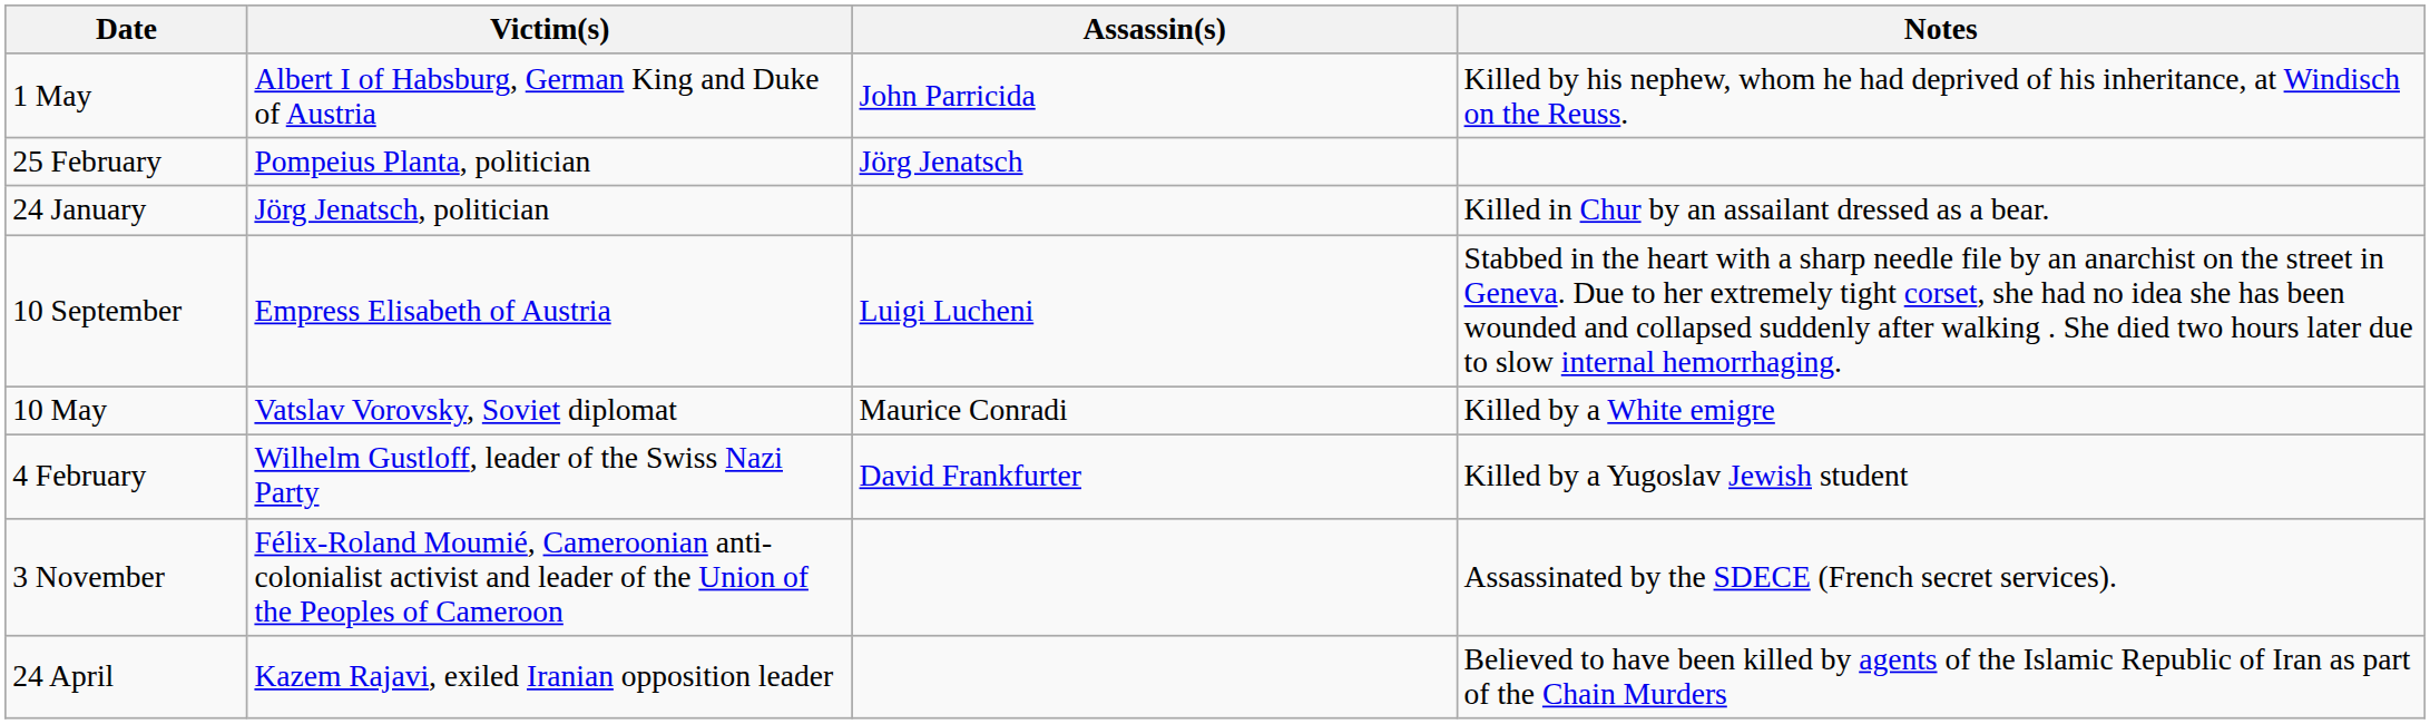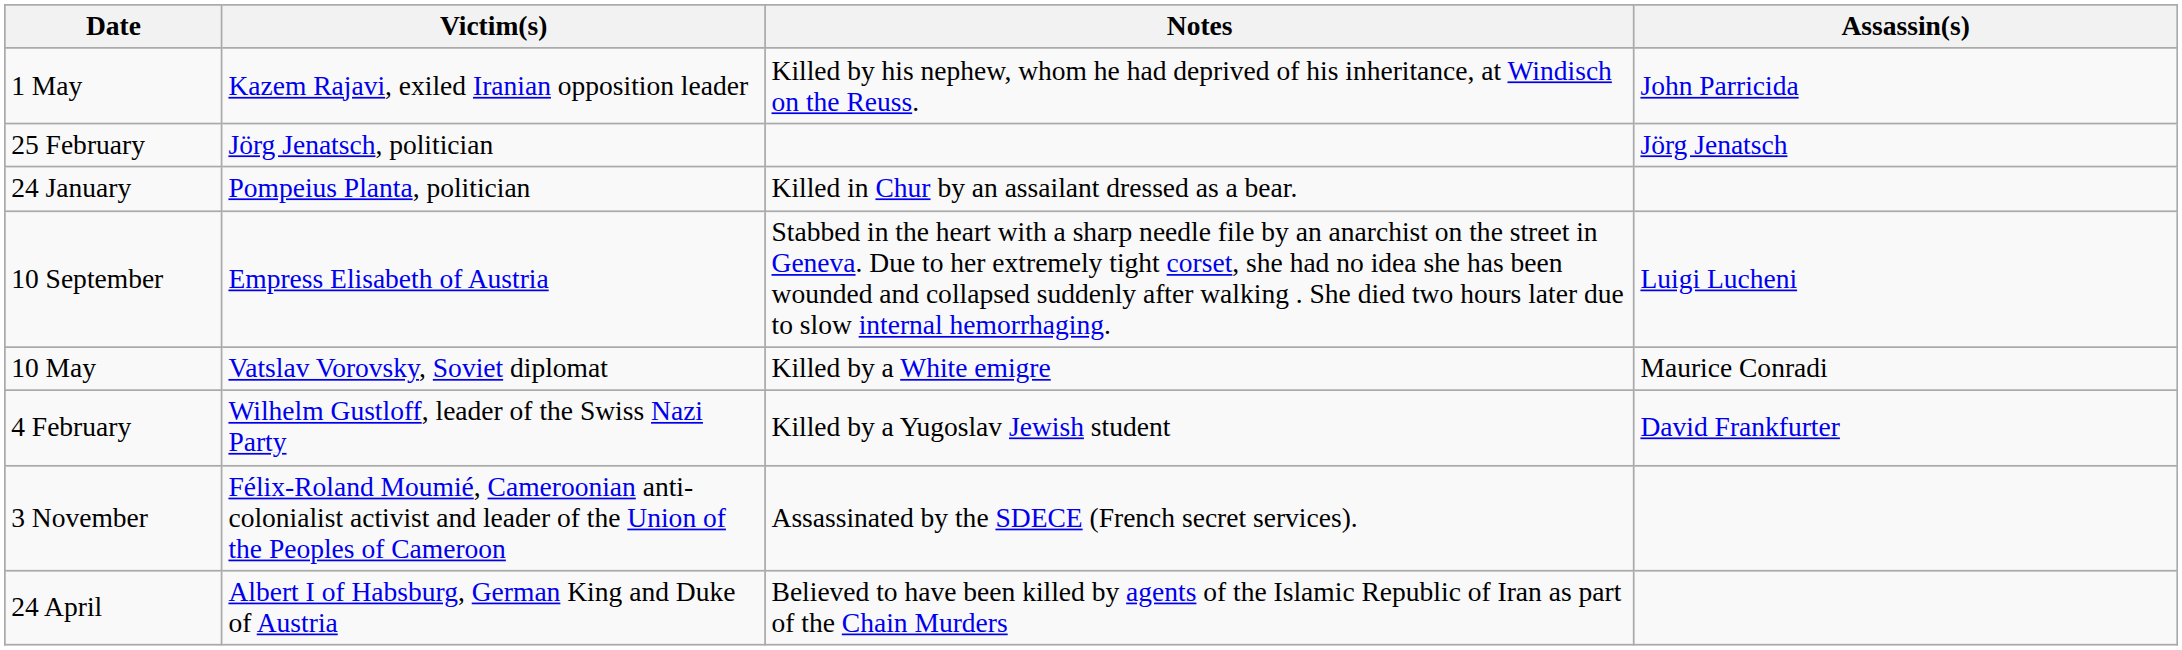columns swapped: Assassin(s) <-> Notes
1 May | Victim(s): Albert I of Habsburg, German King and Duke of Austria -> Kazem Rajavi, exiled Iranian opposition leader
25 February | Victim(s): Pompeius Planta, politician -> Jörg Jenatsch, politician
24 January | Victim(s): Jörg Jenatsch, politician -> Pompeius Planta, politician
24 April | Victim(s): Kazem Rajavi, exiled Iranian opposition leader -> Albert I of Habsburg, German King and Duke of Austria
